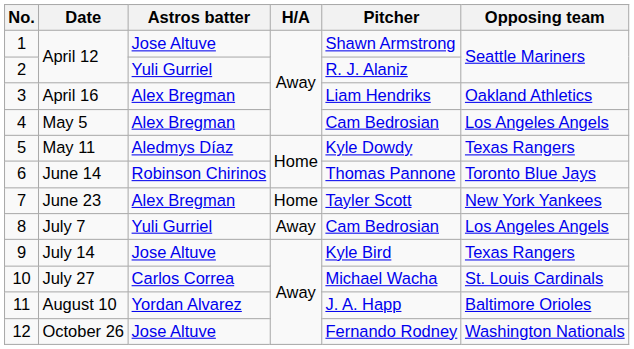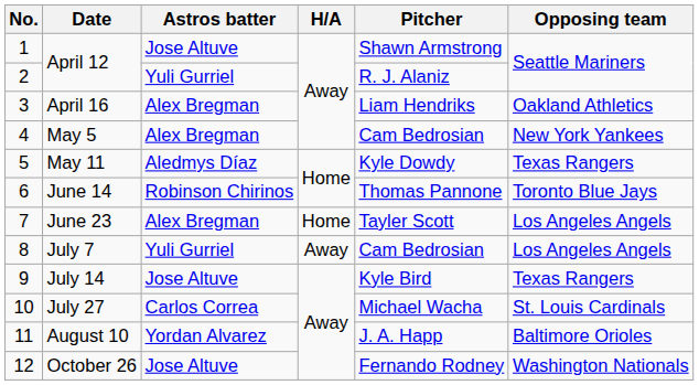May 5 | Opposing team: Los Angeles Angels -> New York Yankees
June 23 | Opposing team: New York Yankees -> Los Angeles Angels
